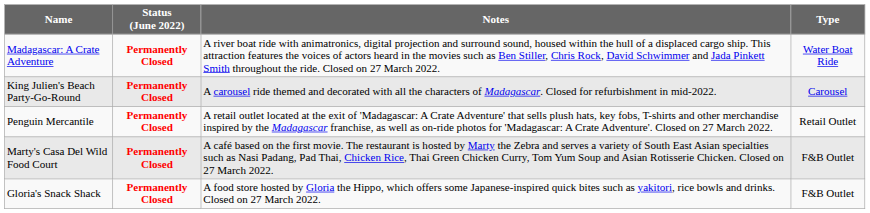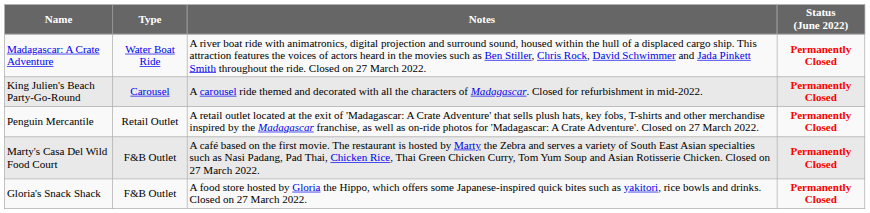columns swapped: Type <-> Status (June 2022)
